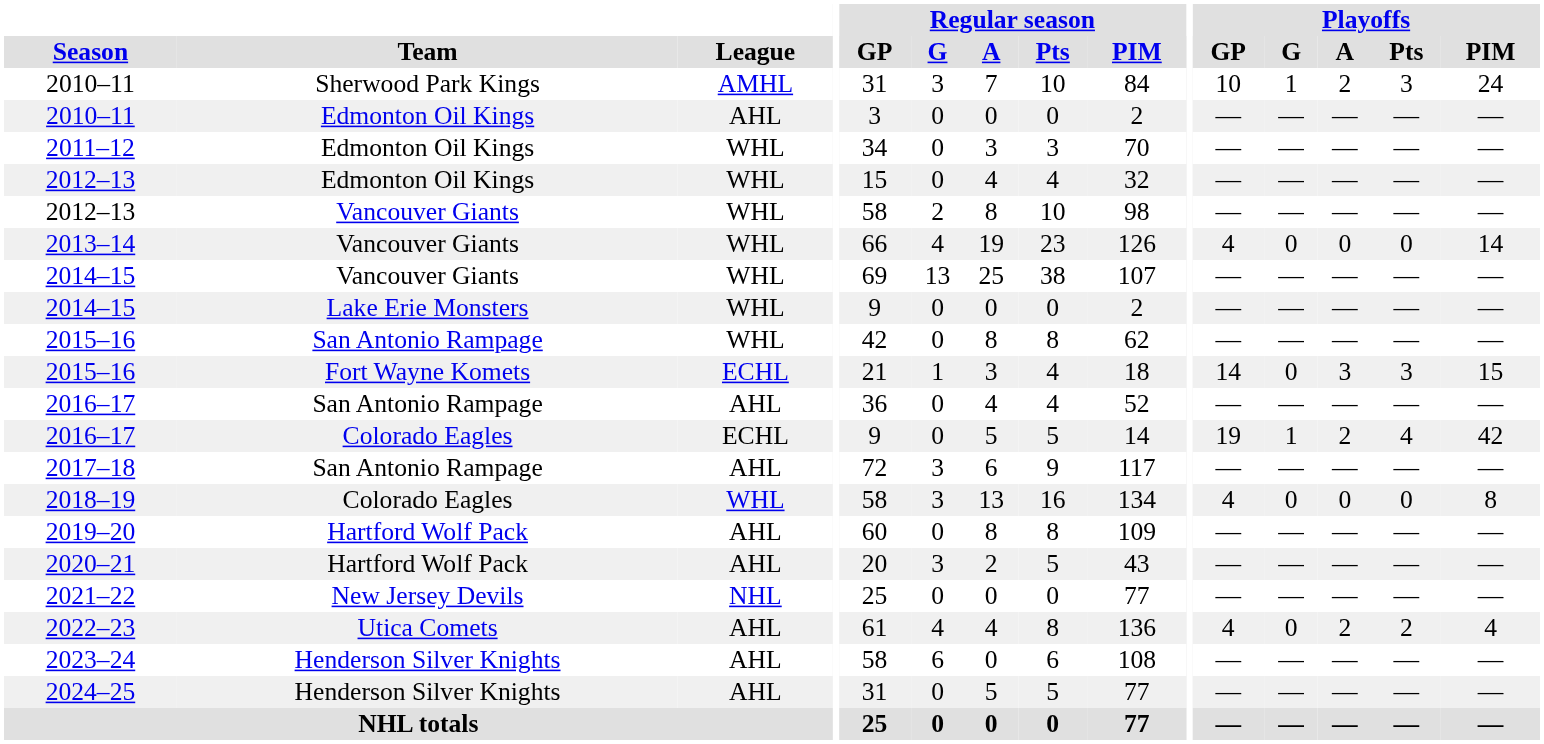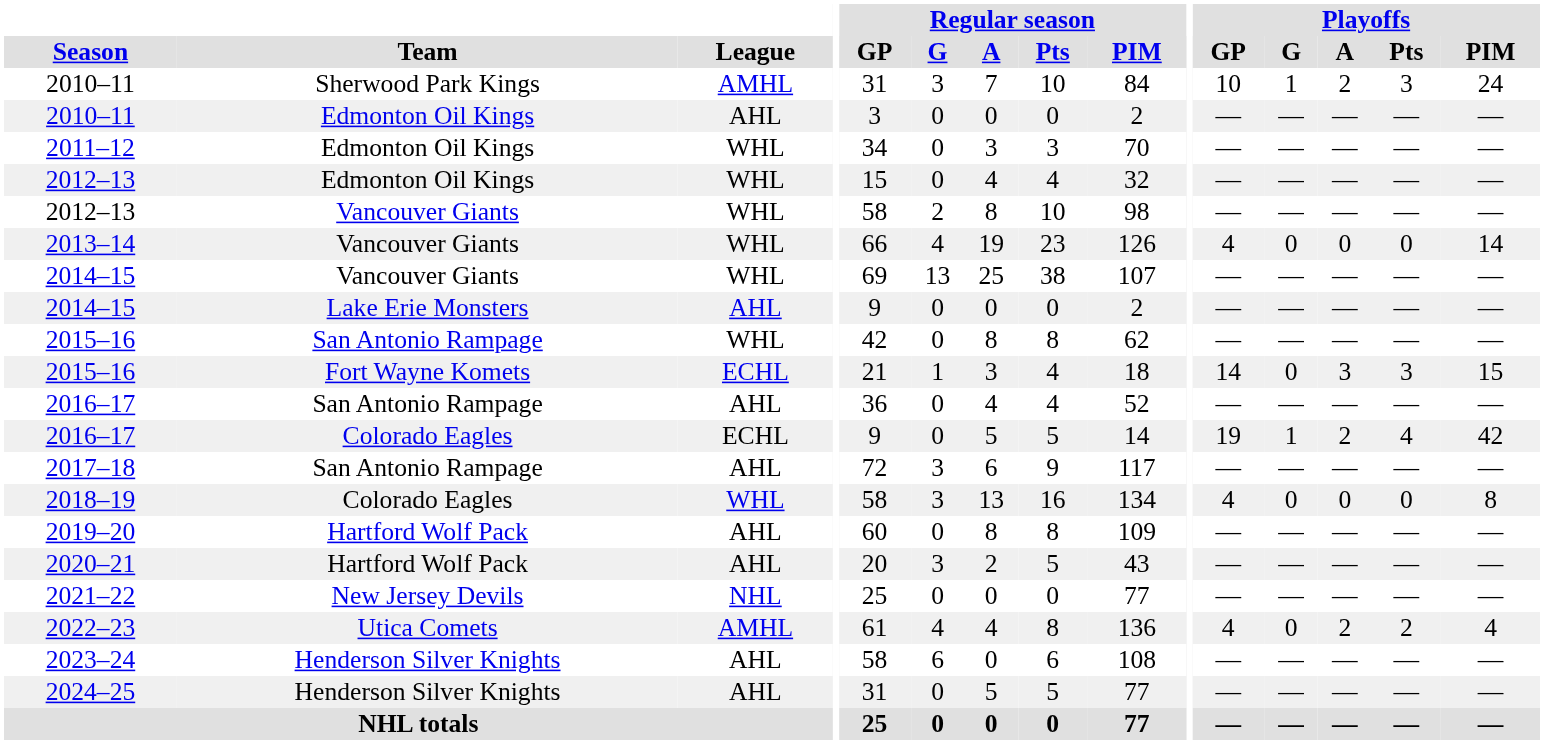2014–15 / Lake Erie Monsters | League: WHL -> AHL
2022–23 | League: AHL -> AMHL
